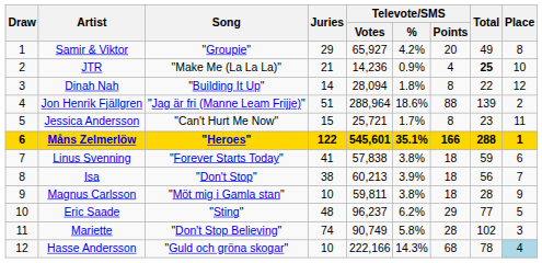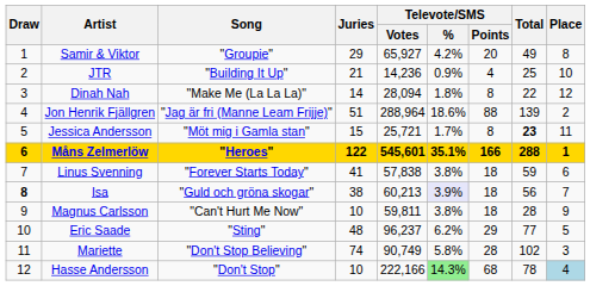JTR | Song: "Make Me (La La La)" -> "Building It Up"
JTR | Total: bold -> normal
Dinah Nah | Song: "Building It Up" -> "Make Me (La La La)"
Jessica Andersson | Song: "Can't Hurt Me Now" -> "Möt mig i Gamla stan"
Jessica Andersson | Total: normal -> bold
Isa | Draw: normal -> bold
Isa | Song: "Don't Stop" -> "Guld och gröna skogar"
Isa | Televote/SMS / %: no background -> lavender background
Magnus Carlsson | Song: "Möt mig i Gamla stan" -> "Can't Hurt Me Now"
Hasse Andersson | Song: "Guld och gröna skogar" -> "Don't Stop"
Hasse Andersson | Televote/SMS / %: no background -> lightgreen background
